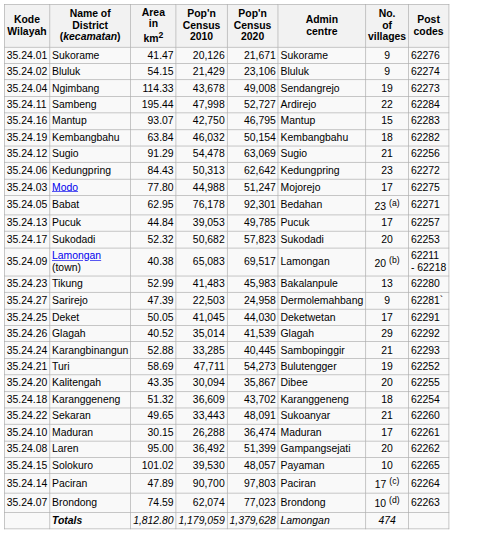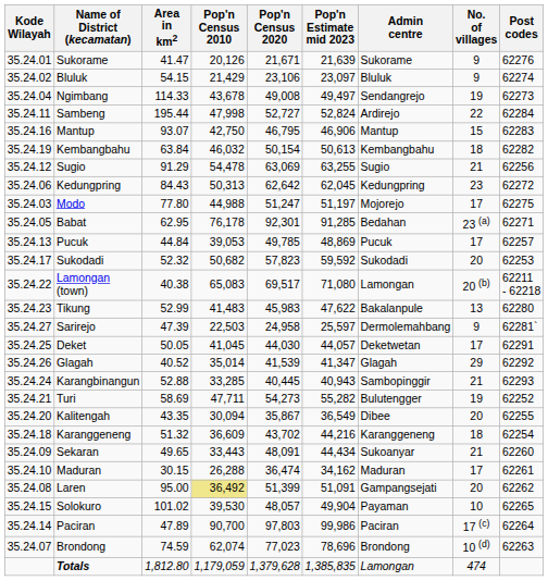+ column: Pop'n Estimate mid 2023 | 21,639 | 23,097 | 49,497 | 52,824 | 46,906 | 50,613 | 63,255 | 62,045 | 51,197 | 91,285 | 48,869 | 59,592 | 71,080 | 47,622 | 25,597 | 44,057 | 41,347 | 40,943 | 55,282 | 36,549 | 44,216 | 44,434 | 34,162 | 51,091 | 49,904 | 99,986 | 78,696 | 1,385,835
Lamongan (town) | Kode Wilayah: 35.24.09 -> 35.24.22
Sekaran | Kode Wilayah: 35.24.22 -> 35.24.09
Laren | Pop'n Census 2010: no background -> khaki background
